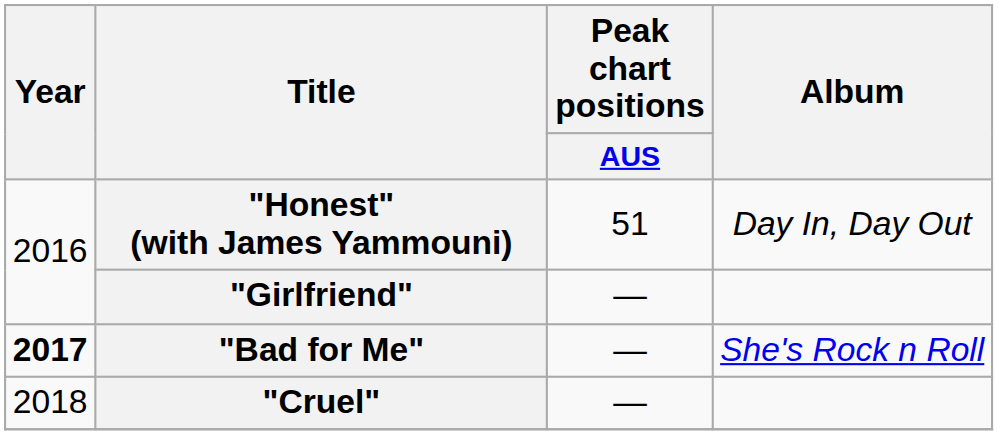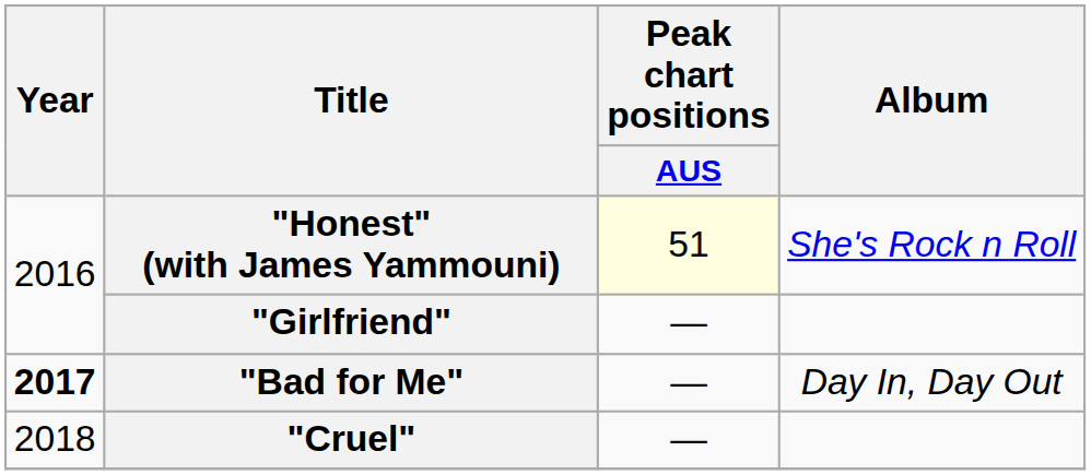"Honest" (with James Yammouni) | Peak chart positions / AUS: no background -> lightyellow background
"Honest" (with James Yammouni) | Album: Day In, Day Out -> She's Rock n Roll
"Bad for Me" | Album: She's Rock n Roll -> Day In, Day Out
